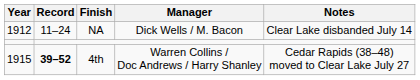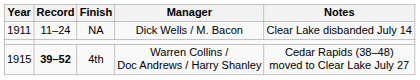NA | Year: 1912 -> 1911
